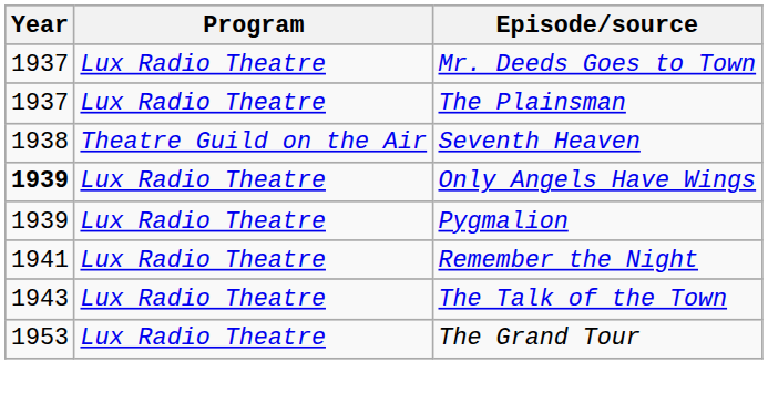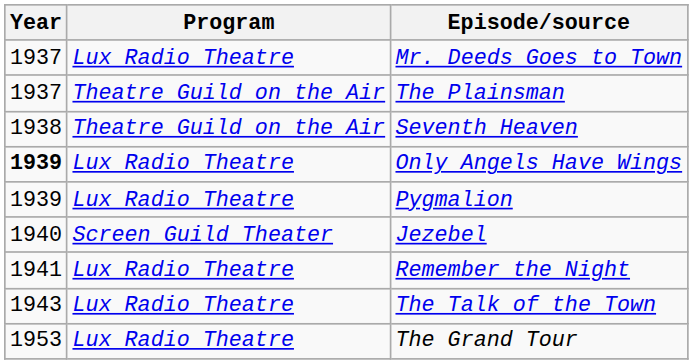The Plainsman | Program: Lux Radio Theatre -> Theatre Guild on the Air
+ row: 1940 | Screen Guild Theater | Jezebel
